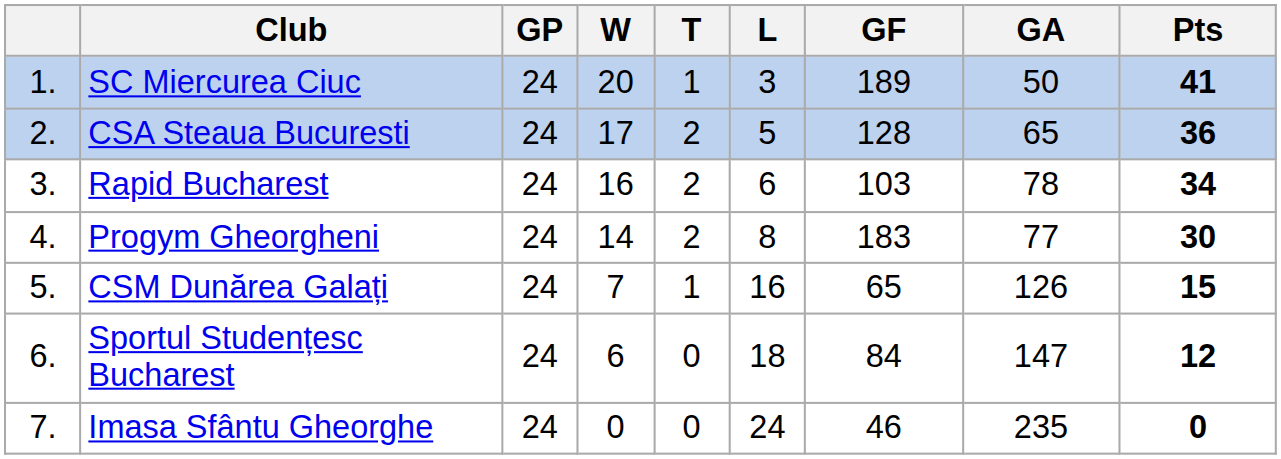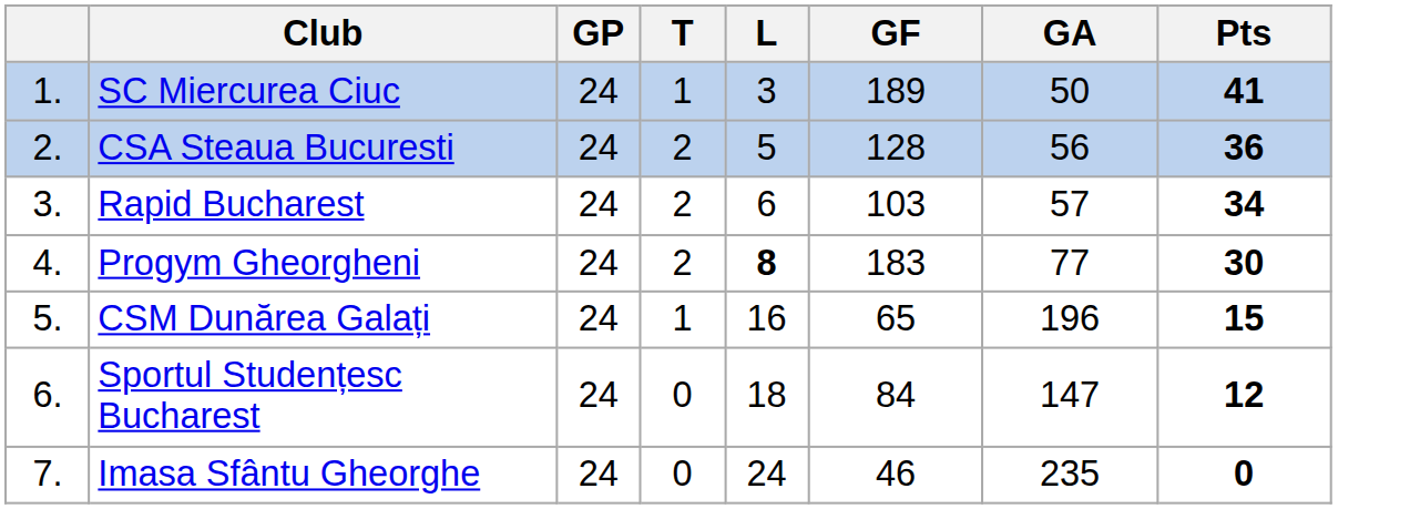- column: W | 20 | 17 | 16 | 14 | 7 | 6 | 0
CSA Steaua Bucuresti | GA: 65 -> 56
Rapid Bucharest | GA: 78 -> 57
Progym Gheorgheni | L: normal -> bold
CSM Dunărea Galați | GA: 126 -> 196
